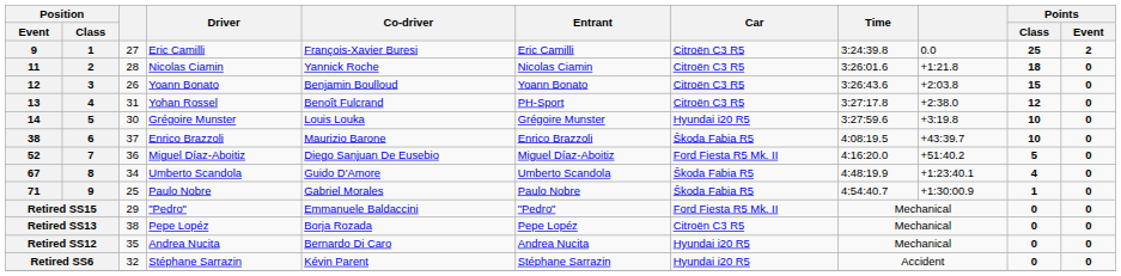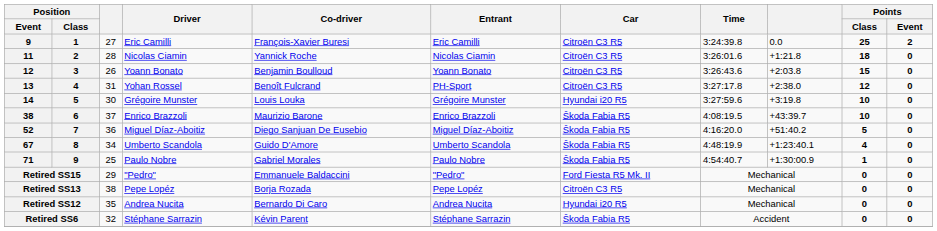52 | Car: Ford Fiesta R5 Mk. II -> Škoda Fabia R5
Retired SS6 | Car: Hyundai i20 R5 -> Škoda Fabia R5
